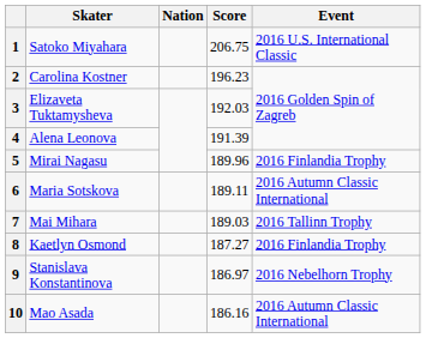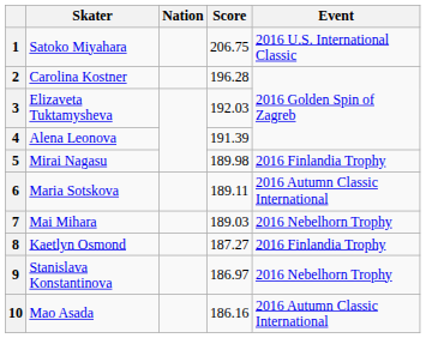2 | Score: 196.23 -> 196.28
5 | Score: 189.96 -> 189.98
7 | Event: 2016 Tallinn Trophy -> 2016 Nebelhorn Trophy
